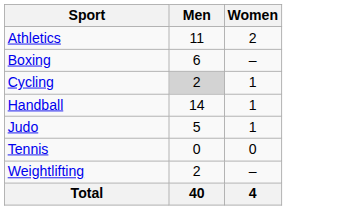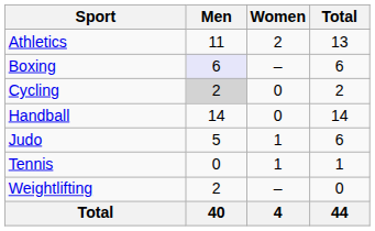+ column: Total | 13 | 6 | 2 | 14 | 6 | 1 | 0 | 44
Boxing | Men: no background -> lavender background
Cycling | Women: 1 -> 0
Handball | Women: 1 -> 0
Tennis | Women: 0 -> 1
